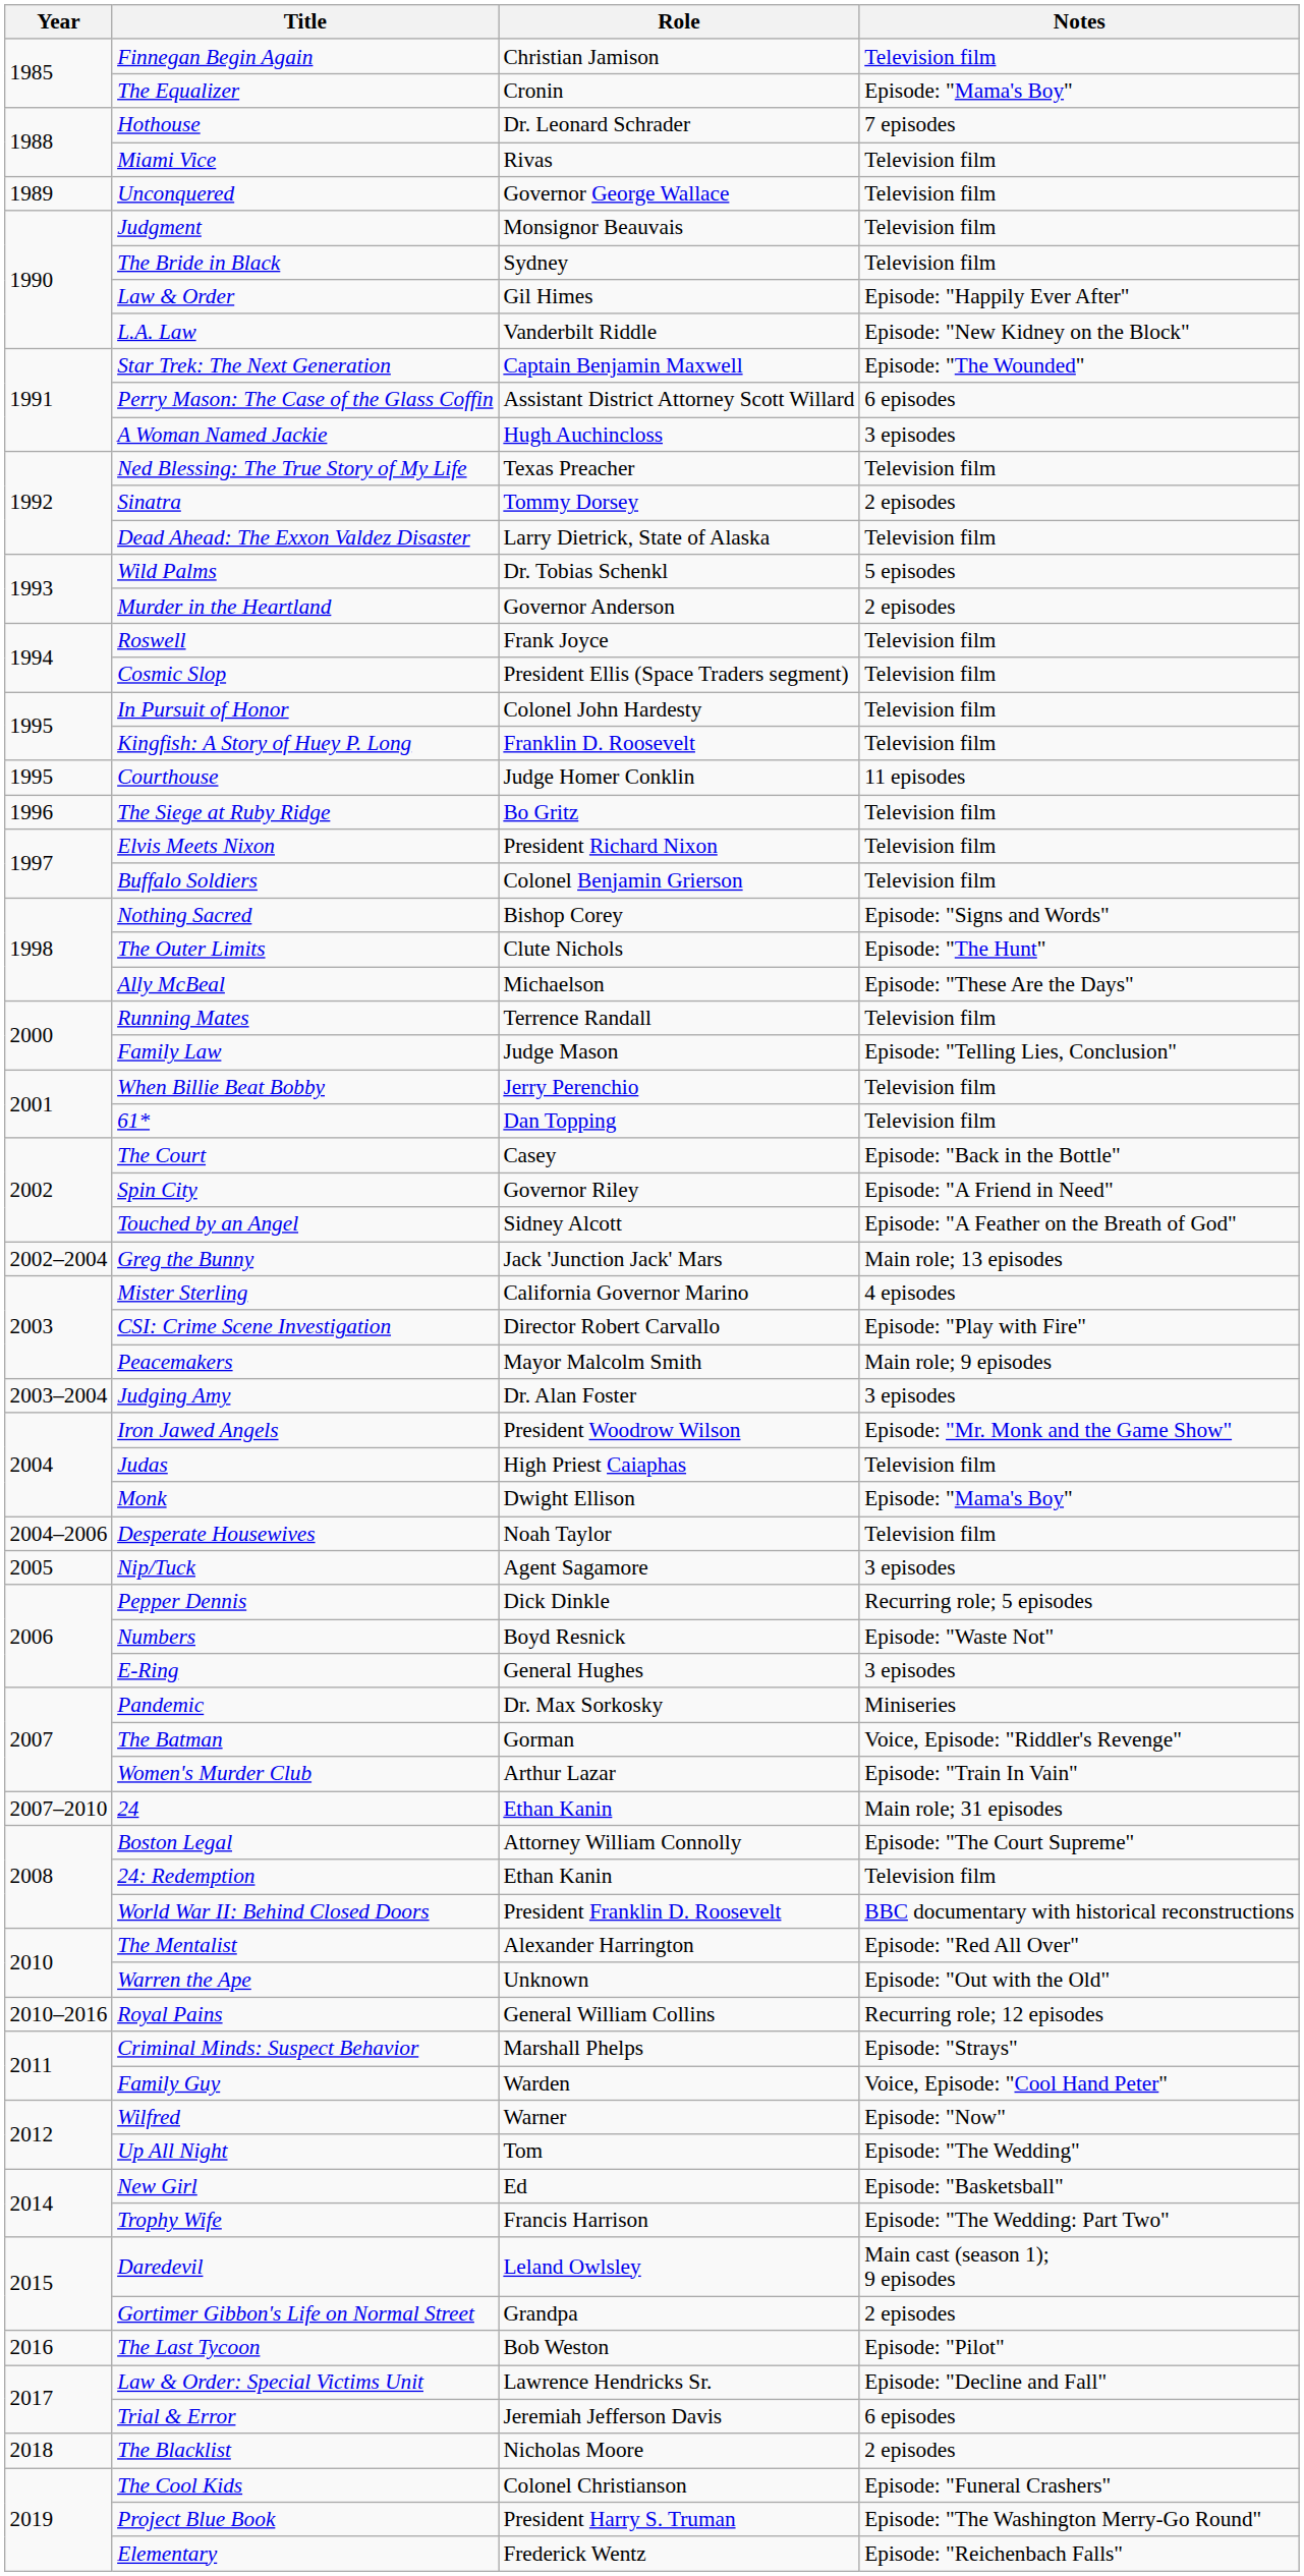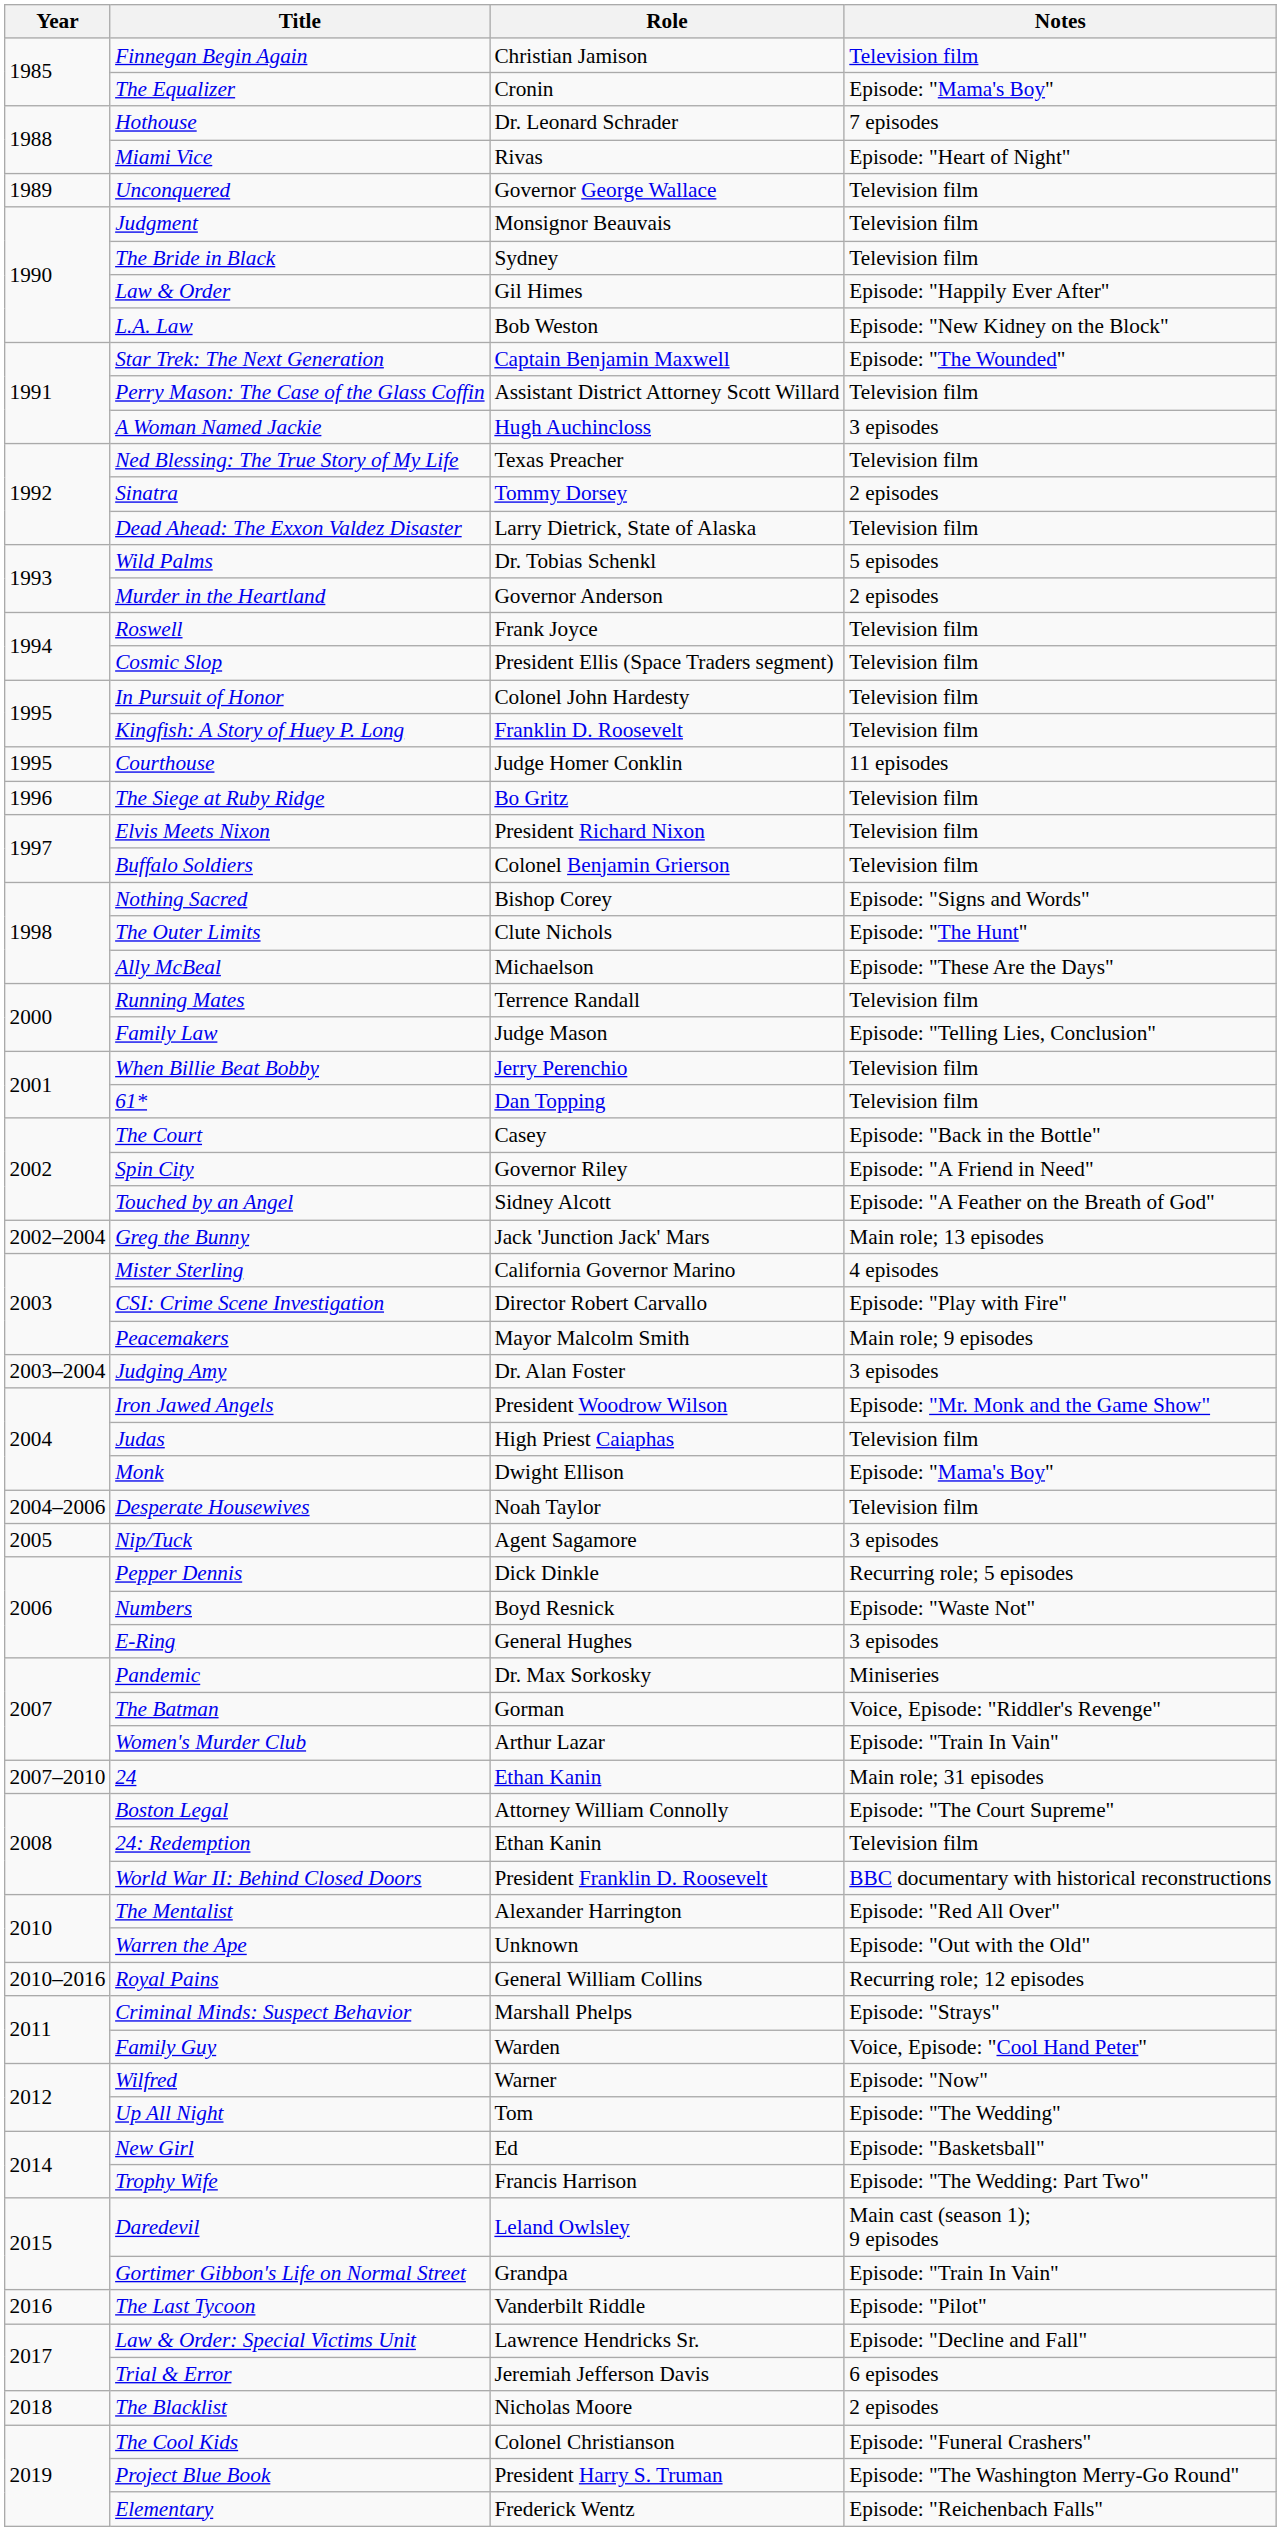Miami Vice | Notes: Television film -> Episode: "Heart of Night"
L.A. Law | Role: Vanderbilt Riddle -> Bob Weston
Perry Mason: The Case of the Glass Coffin | Notes: 6 episodes -> Television film
Gortimer Gibbon's Life on Normal Street | Notes: 2 episodes -> Episode: "Train In Vain"
The Last Tycoon | Role: Bob Weston -> Vanderbilt Riddle
